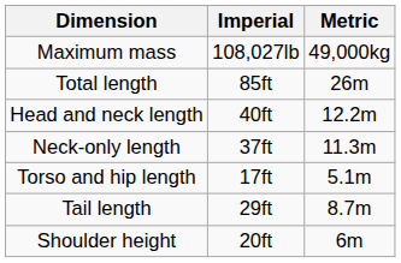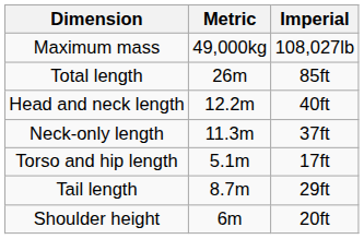columns swapped: Metric <-> Imperial
